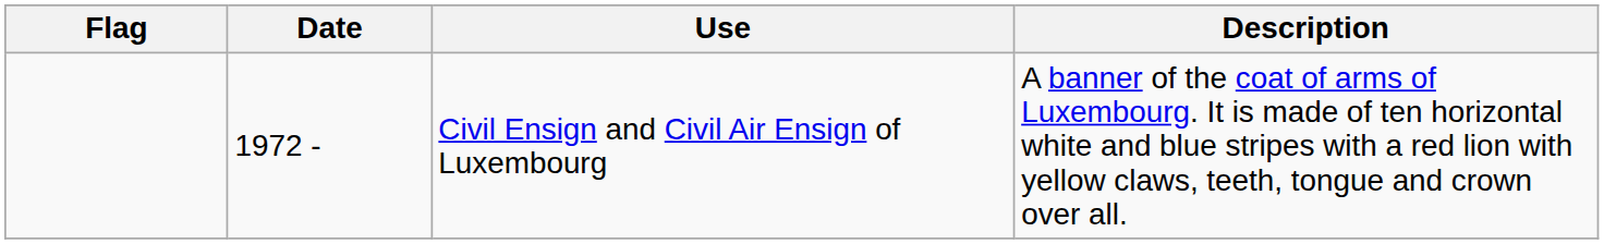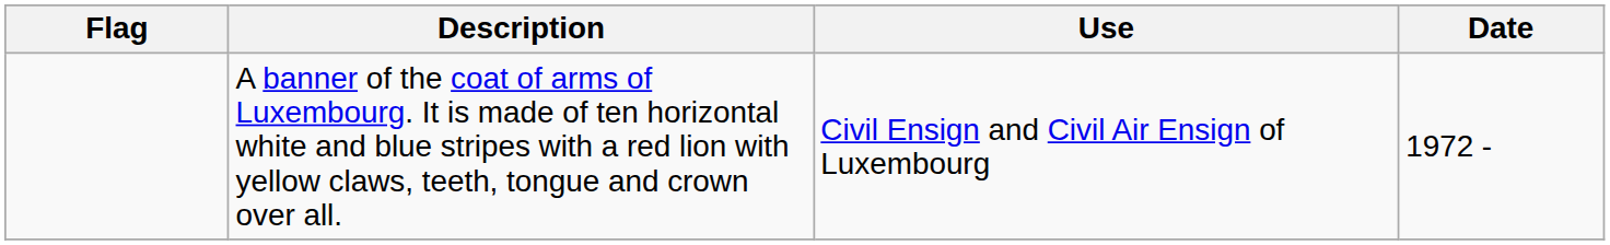columns swapped: Date <-> Description
